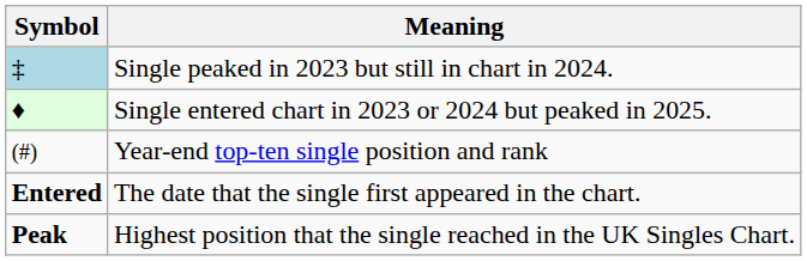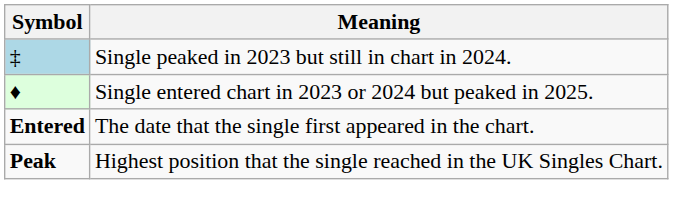- row: (#) | Year-end top-ten single position and rank
